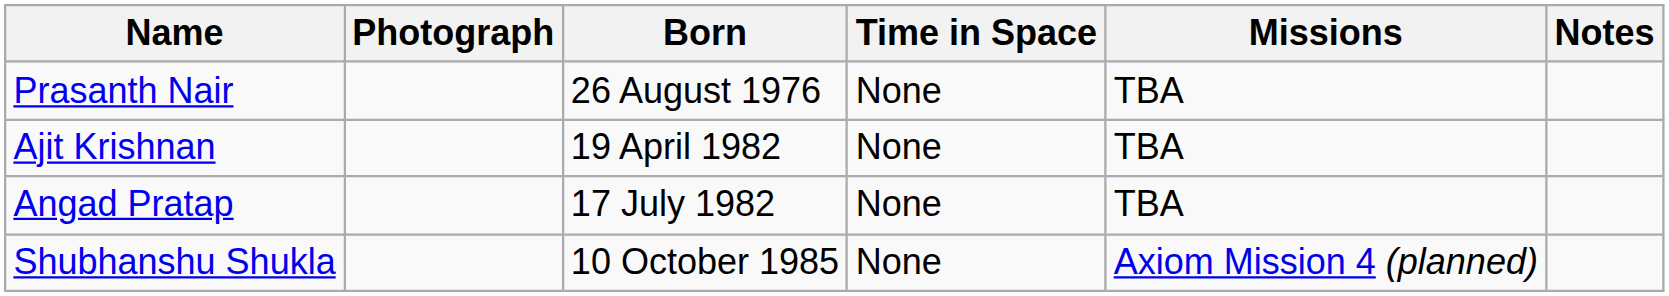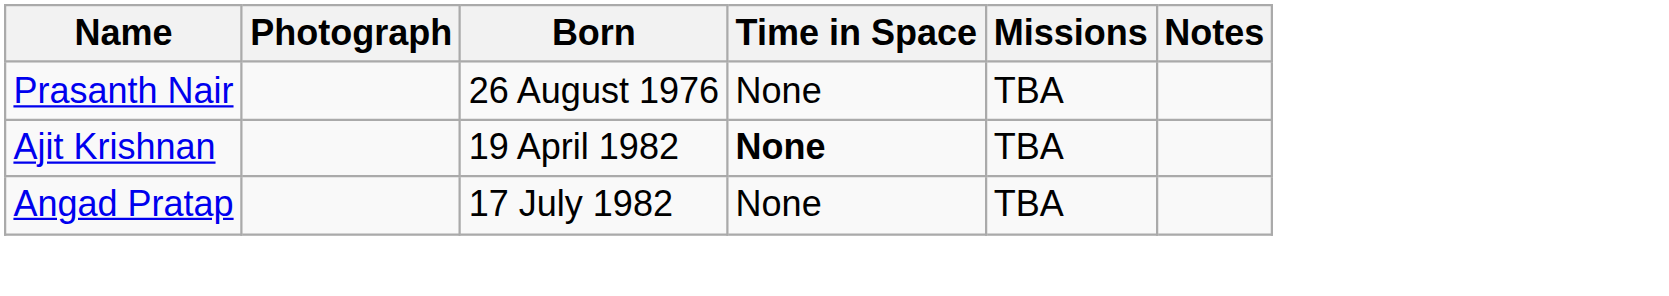Ajit Krishnan | Time in Space: normal -> bold
- row: Shubhanshu Shukla | 10 October 1985 | None | Axiom Mission 4 (planned)
